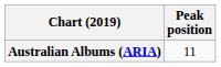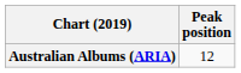Australian Albums (ARIA) | Peak position: 11 -> 12
